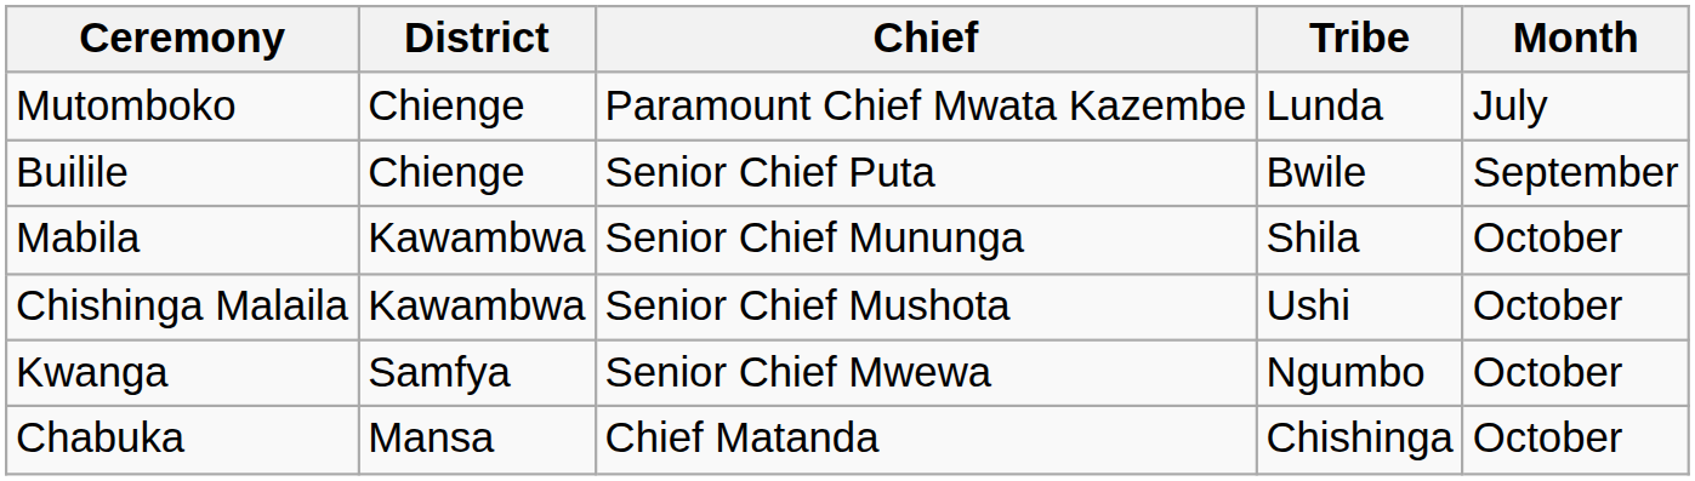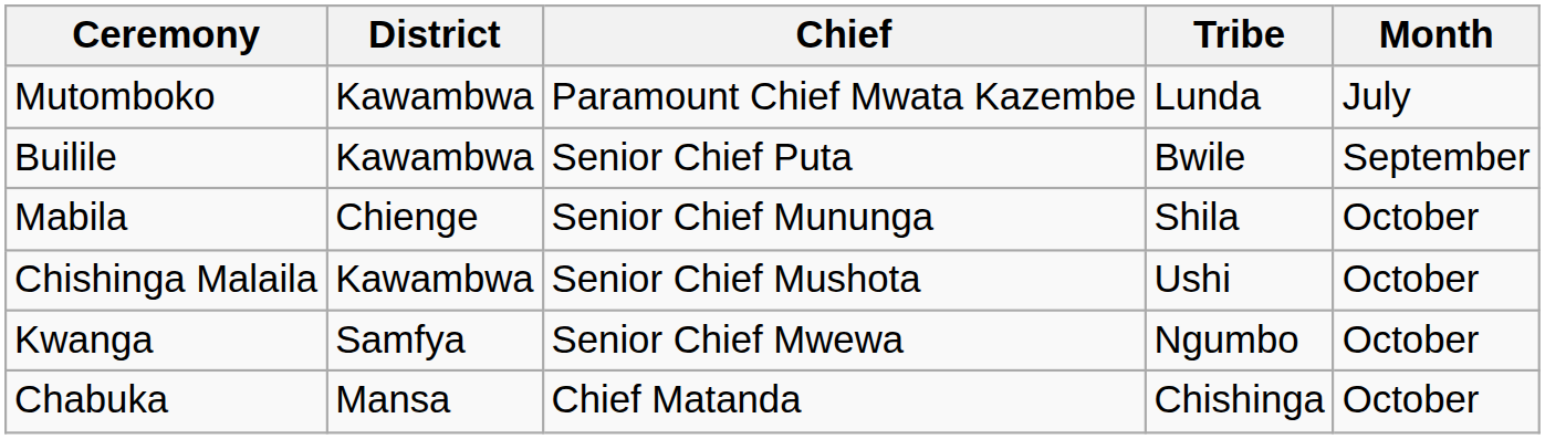Mutomboko | District: Chienge -> Kawambwa
Builile | District: Chienge -> Kawambwa
Mabila | District: Kawambwa -> Chienge
